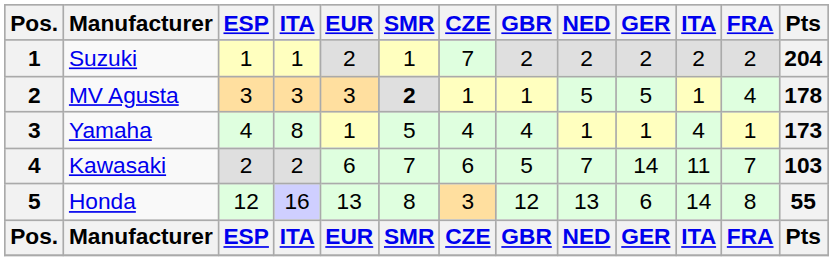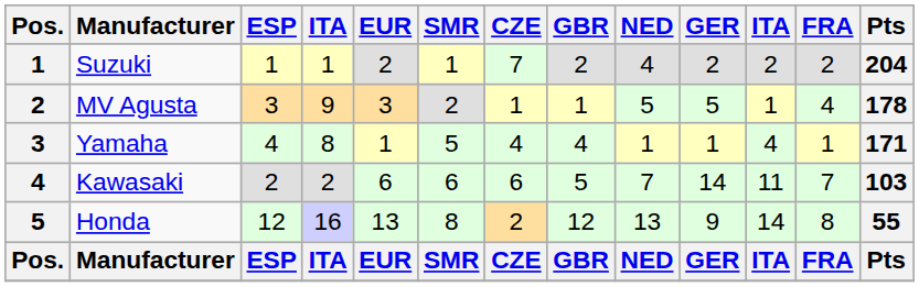Suzuki | NED: 2 -> 4
MV Agusta | column 4: 3 -> 9
MV Agusta | SMR: bold -> normal
Yamaha | Pts: 173 -> 171
Kawasaki | SMR: 7 -> 6
Honda | CZE: 3 -> 2
Honda | GER: 6 -> 9
